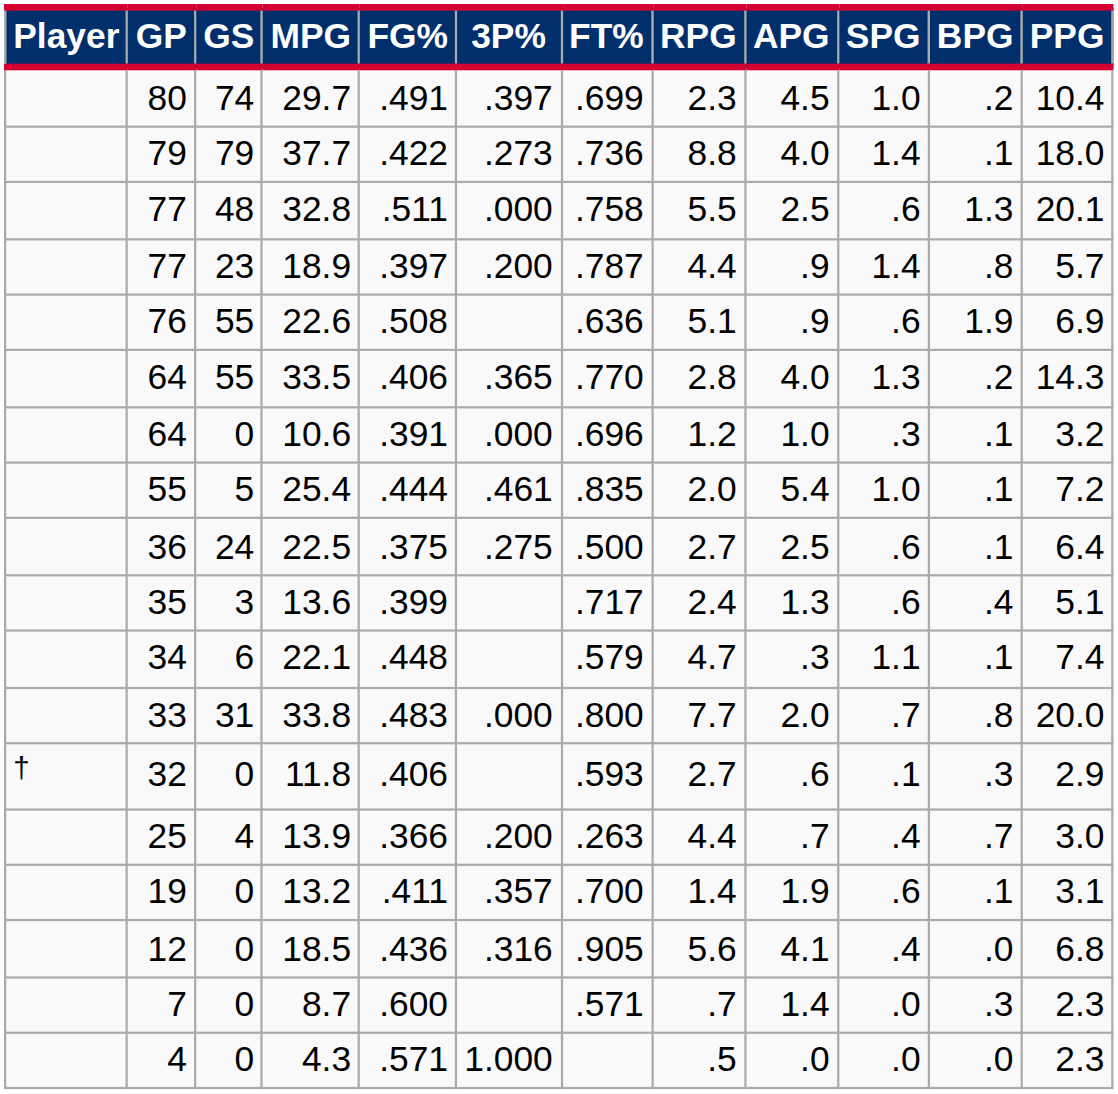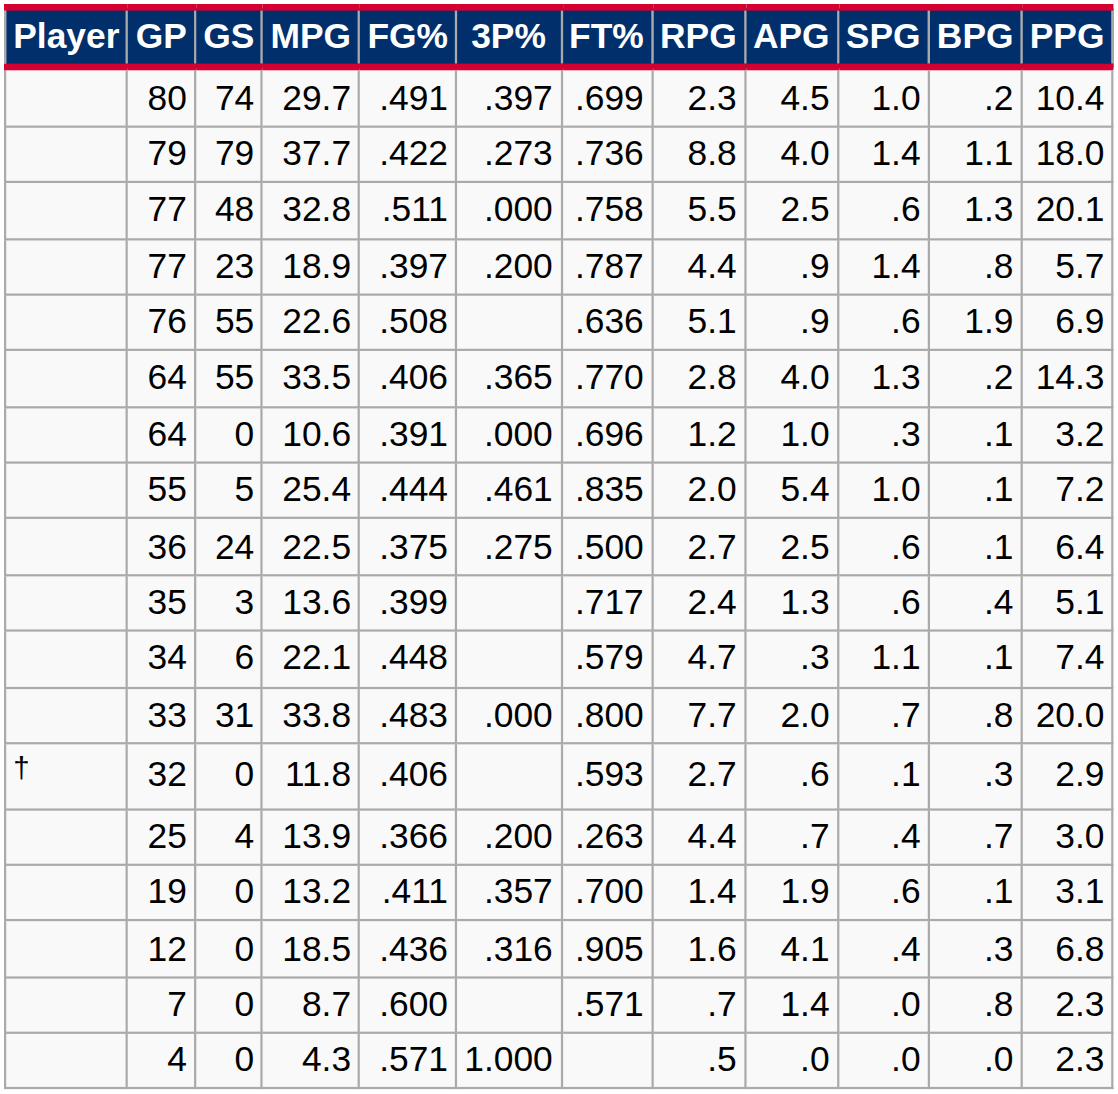37.7 | BPG: .1 -> 1.1
18.5 | RPG: 5.6 -> 1.6
18.5 | BPG: .0 -> .3
8.7 | BPG: .3 -> .8
